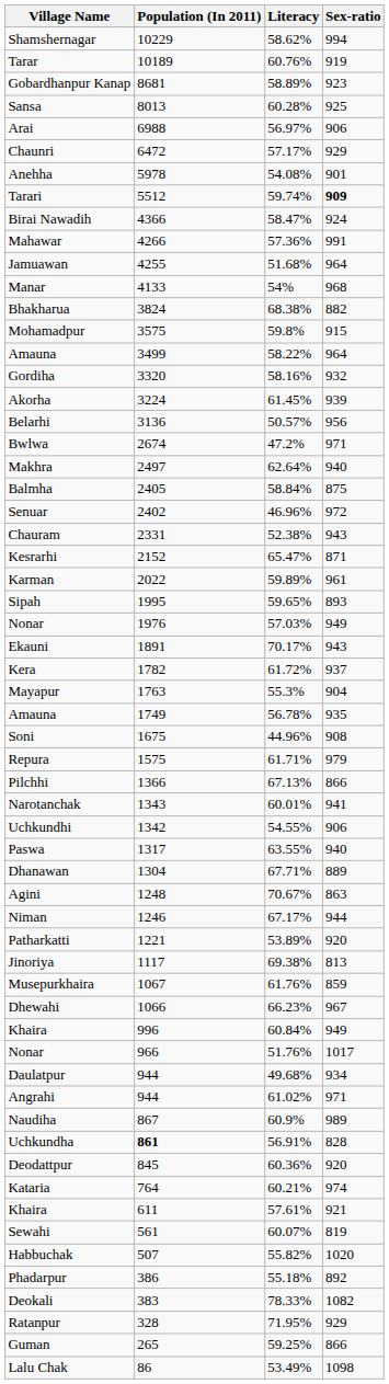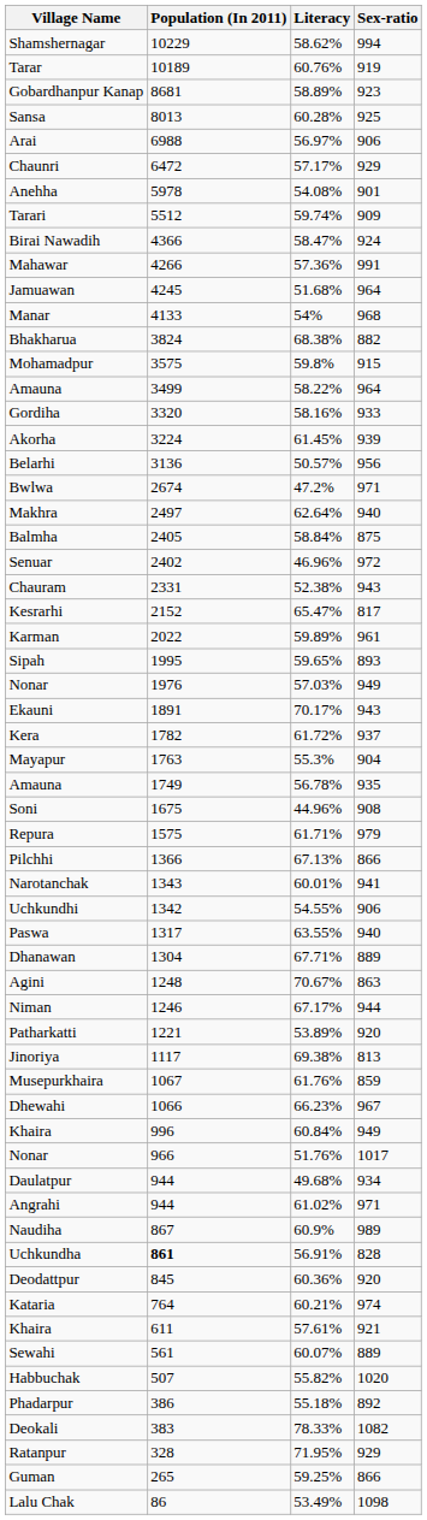Tarari | Sex-ratio: bold -> normal
Jamuawan | Population (In 2011): 4255 -> 4245
Gordiha | Sex-ratio: 932 -> 933
Kesrarhi | Sex-ratio: 871 -> 817
Sewahi | Sex-ratio: 819 -> 889
